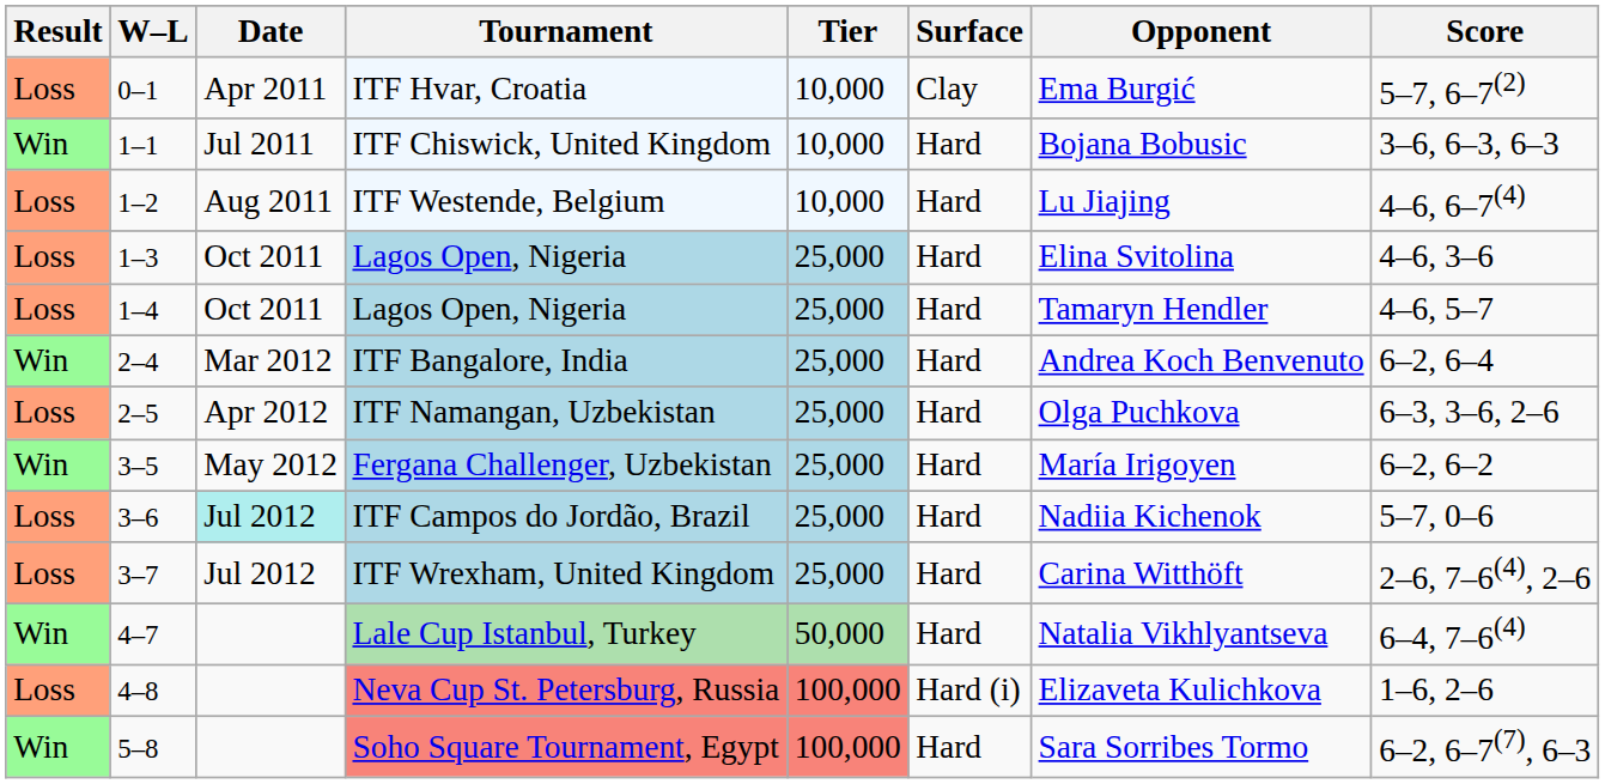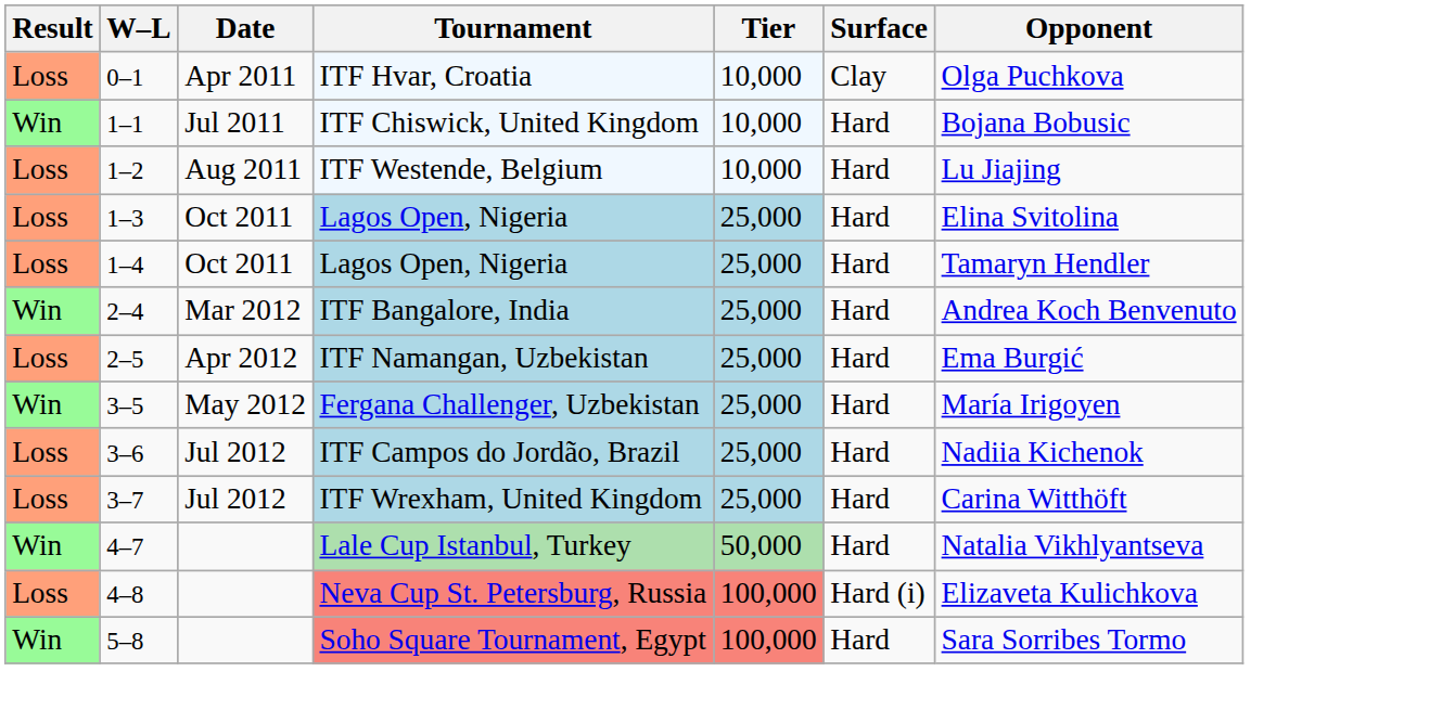- column: Score | 5–7, 6–7(2) | 3–6, 6–3, 6–3 | 4–6, 6–7(4) | 4–6, 3–6 | 4–6, 5–7 | 6–2, 6–4 | 6–3, 3–6, 2–6 | 6–2, 6–2 | 5–7, 0–6 | 2–6, 7–6(4), 2–6 | 6–4, 7–6(4) | 1–6, 2–6 | 6–2, 6–7(7), 6–3
ITF Hvar, Croatia | Opponent: Ema Burgić -> Olga Puchkova
ITF Namangan, Uzbekistan | Opponent: Olga Puchkova -> Ema Burgić
ITF Campos do Jordão, Brazil | Date: paleturquoise background -> no background
